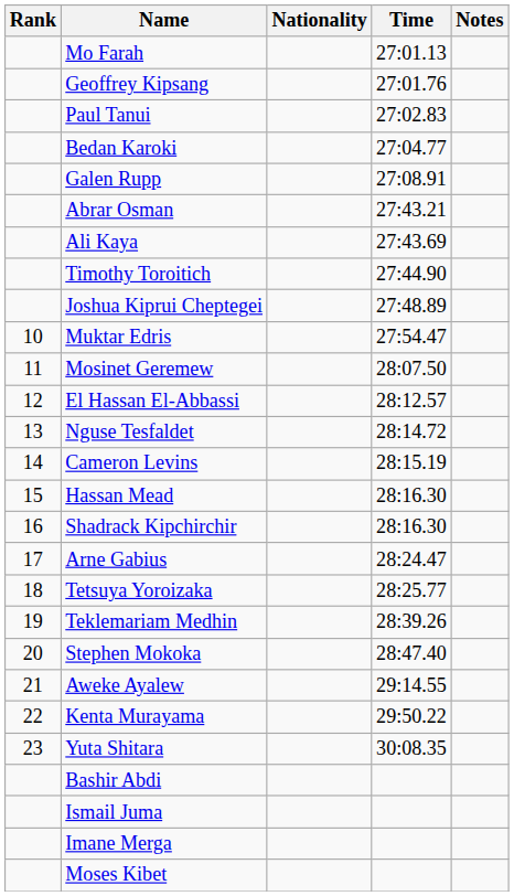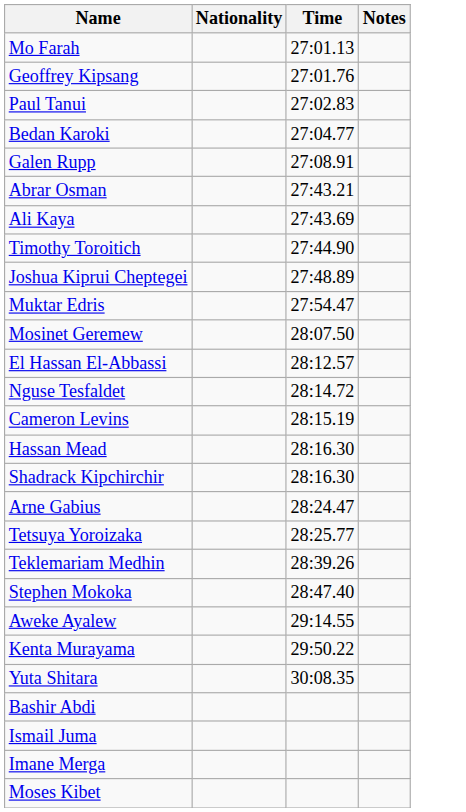- column: Rank | 10 | 11 | 12 | 13 | 14 | 15 | 16 | 17 | 18 | 19 | 20 | 21 | 22 | 23
